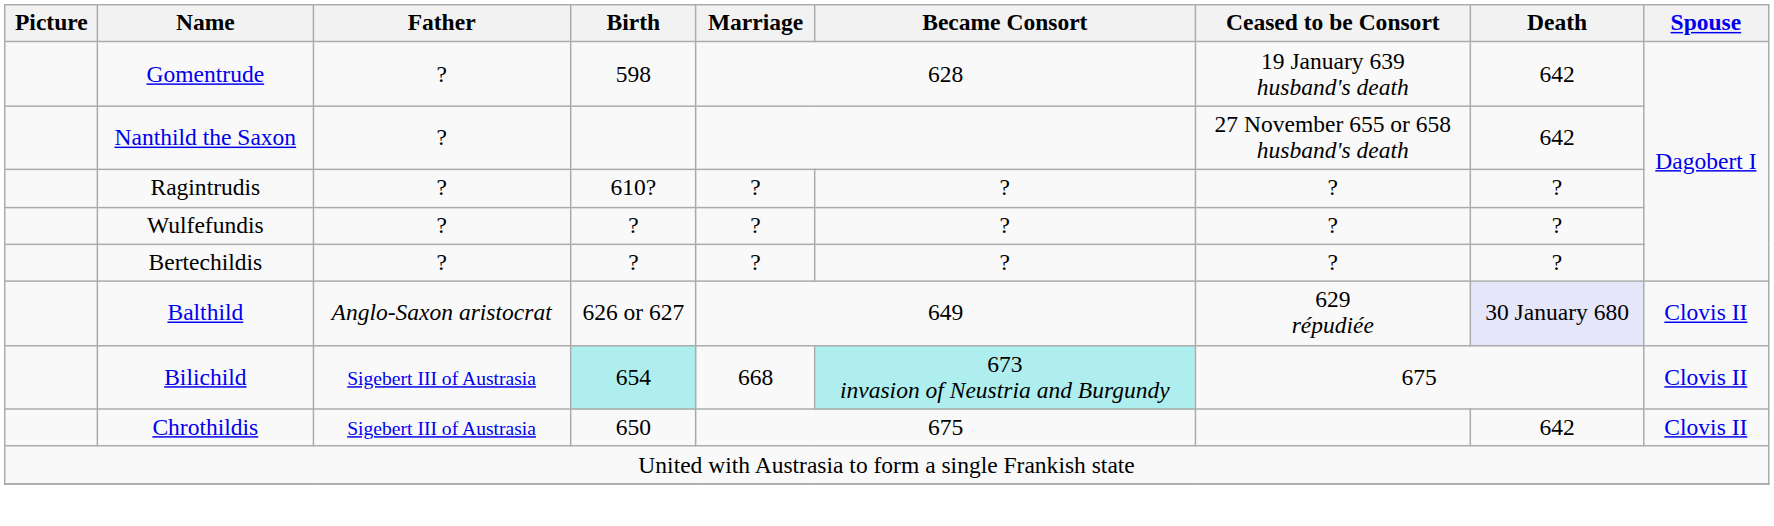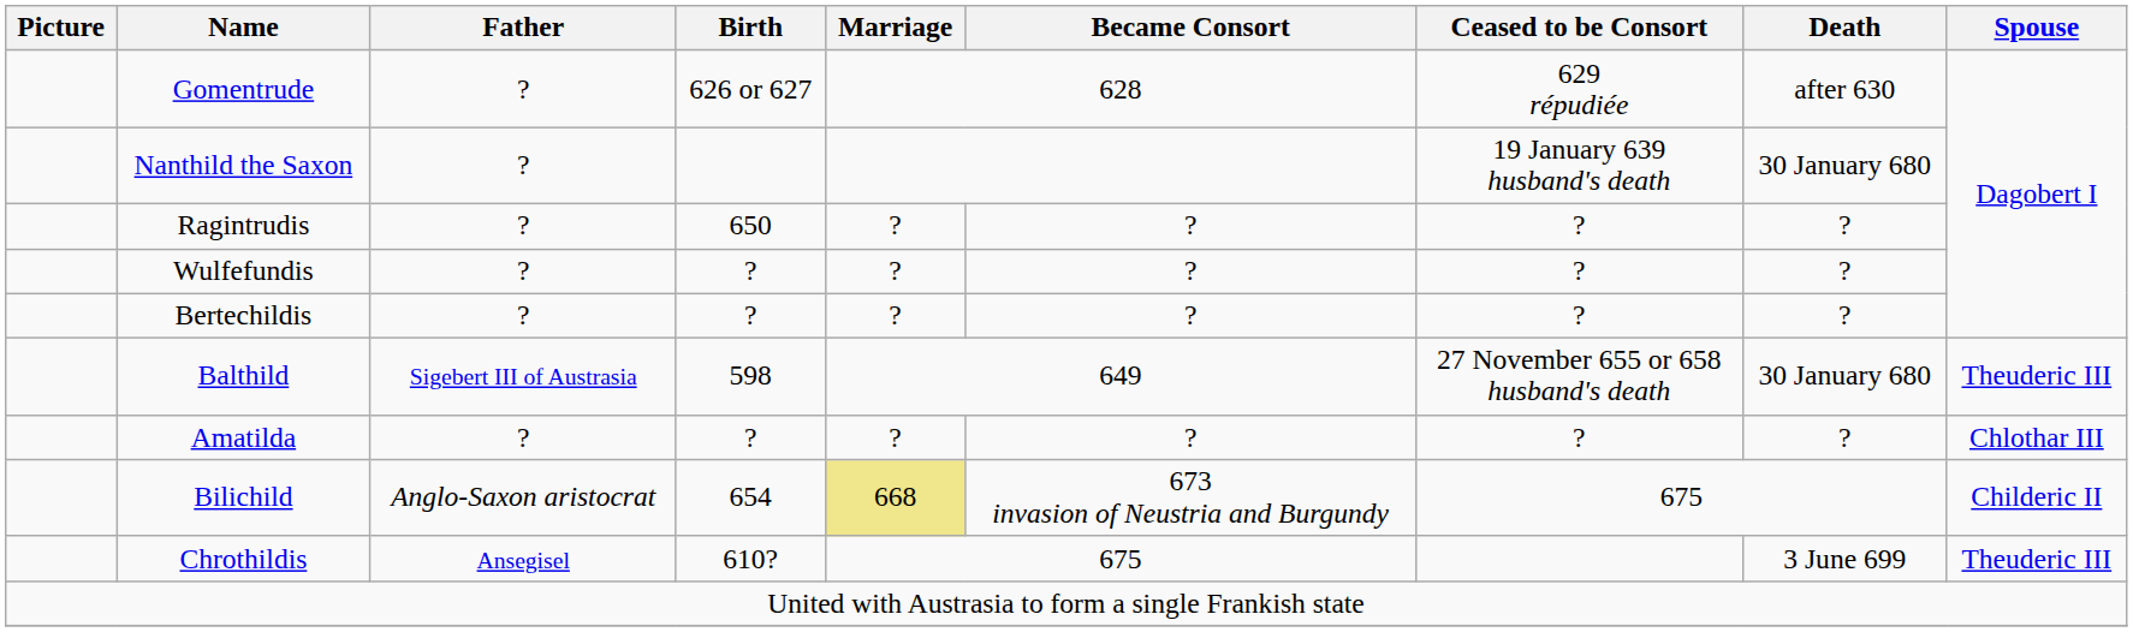Gomentrude | Birth: 598 -> 626 or 627
Gomentrude | Ceased to be Consort: 19 January 639 husband's death -> 629 répudiée
Gomentrude | Death: 642 -> after 630
Nanthild the Saxon | Ceased to be Consort: 27 November 655 or 658 husband's death -> 19 January 639 husband's death
Nanthild the Saxon | Death: 642 -> 30 January 680
Ragintrudis | Birth: 610? -> 650
Balthild | Father: Anglo-Saxon aristocrat -> Sigebert III of Austrasia
Balthild | Birth: 626 or 627 -> 598
Balthild | Ceased to be Consort: 629 répudiée -> 27 November 655 or 658 husband's death
Balthild | Death: lavender background -> no background
Balthild | Spouse: Clovis II -> Theuderic III
+ row: Amatilda | ? | ? | ? | ? | ? | ? | Chlothar III
Bilichild | Father: Sigebert III of Austrasia -> Anglo-Saxon aristocrat
Bilichild | Birth: paleturquoise background -> no background
Bilichild | Marriage: no background -> khaki background
Bilichild | Became Consort: paleturquoise background -> no background
Bilichild | Spouse: Clovis II -> Childeric II
Chrothildis | Father: Sigebert III of Austrasia -> Ansegisel
Chrothildis | Birth: 650 -> 610?
Chrothildis | Death: 642 -> 3 June 699
Chrothildis | Spouse: Clovis II -> Theuderic III
